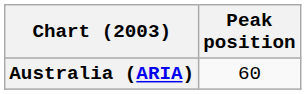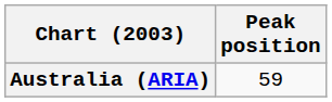Australia (ARIA) | Peak position: 60 -> 59
